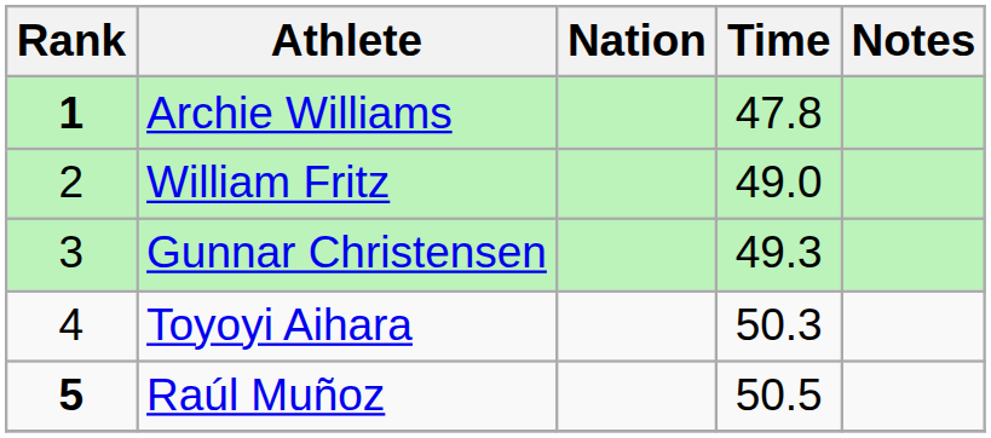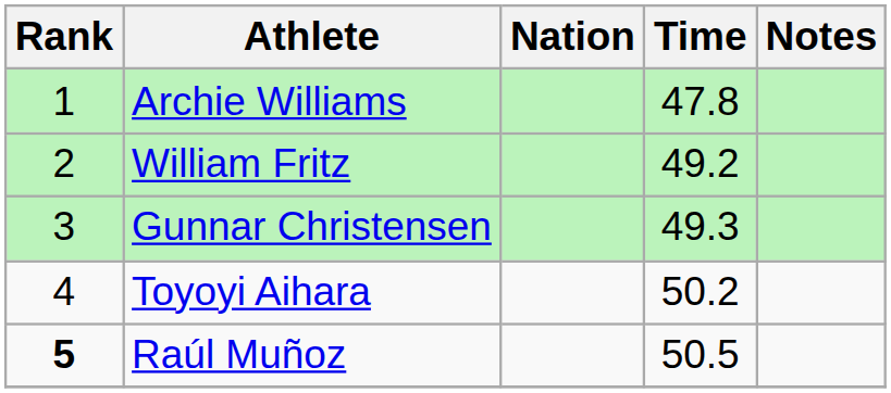Archie Williams | Rank: bold -> normal
William Fritz | Time: 49.0 -> 49.2
Toyoyi Aihara | Time: 50.3 -> 50.2
